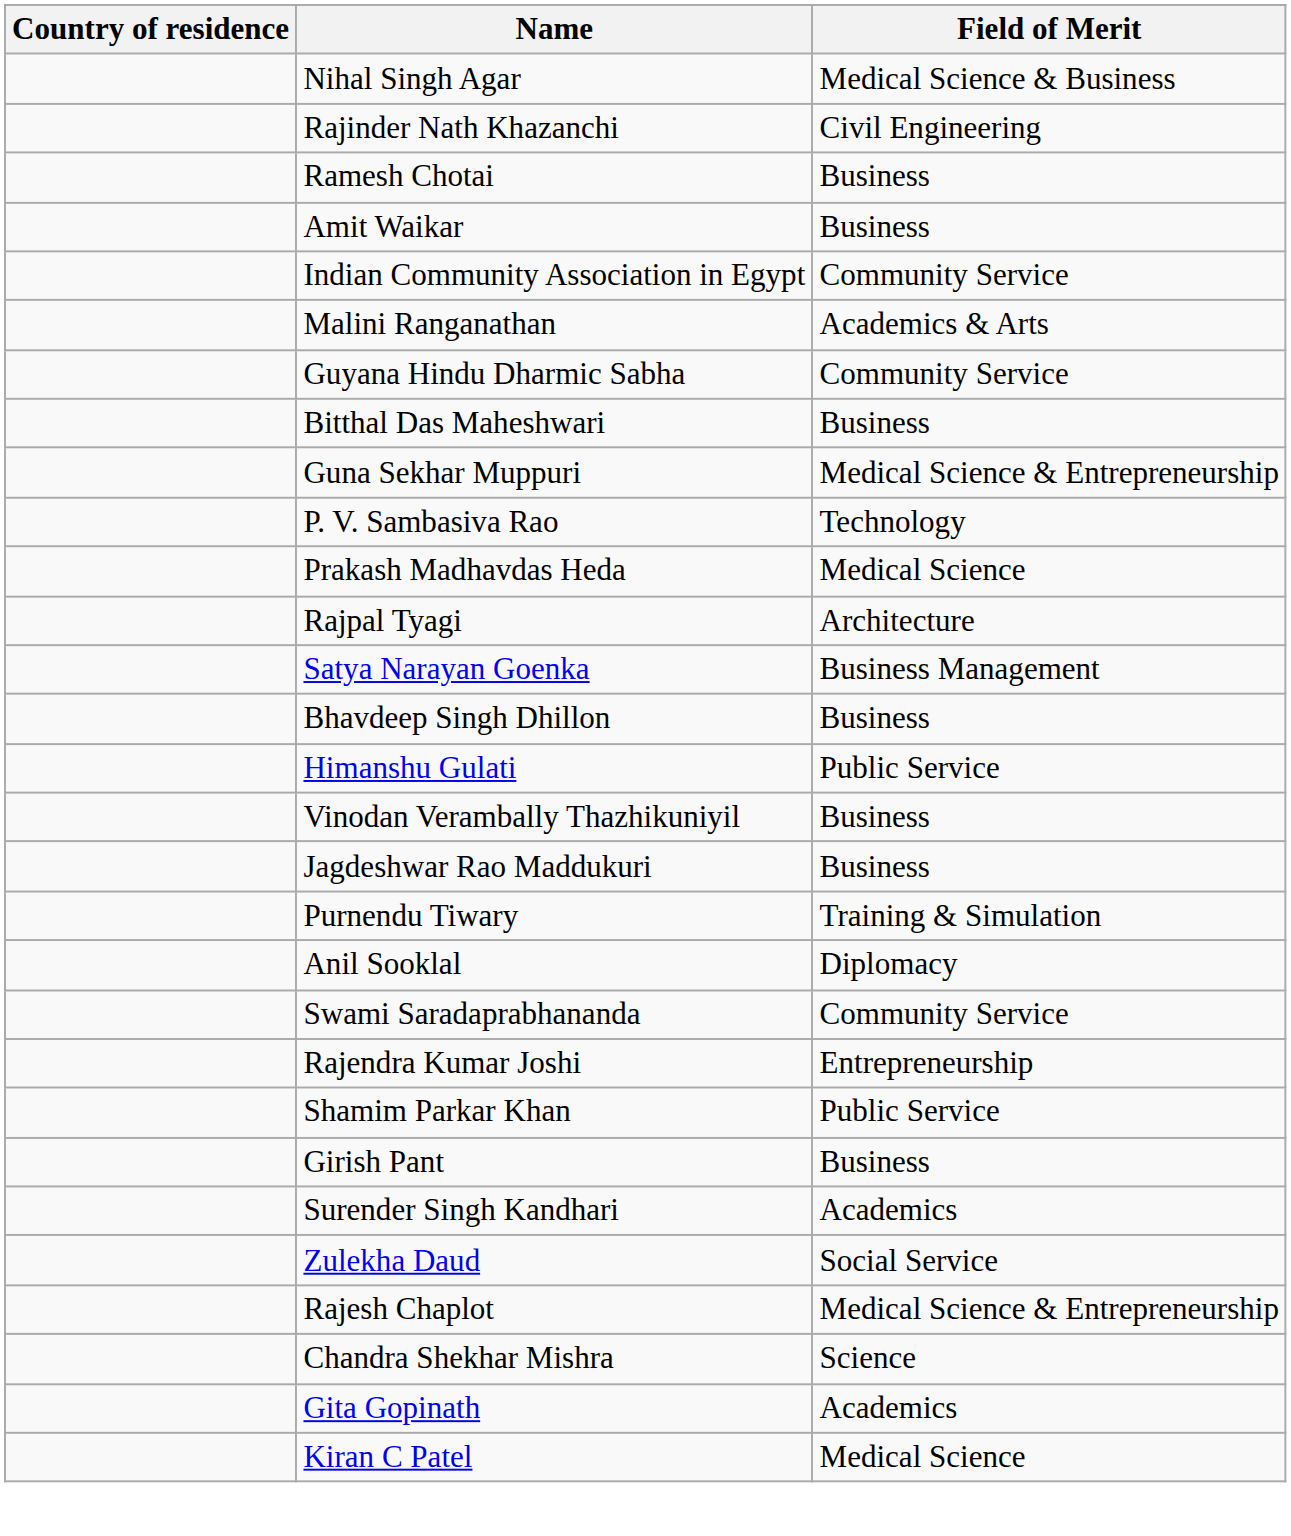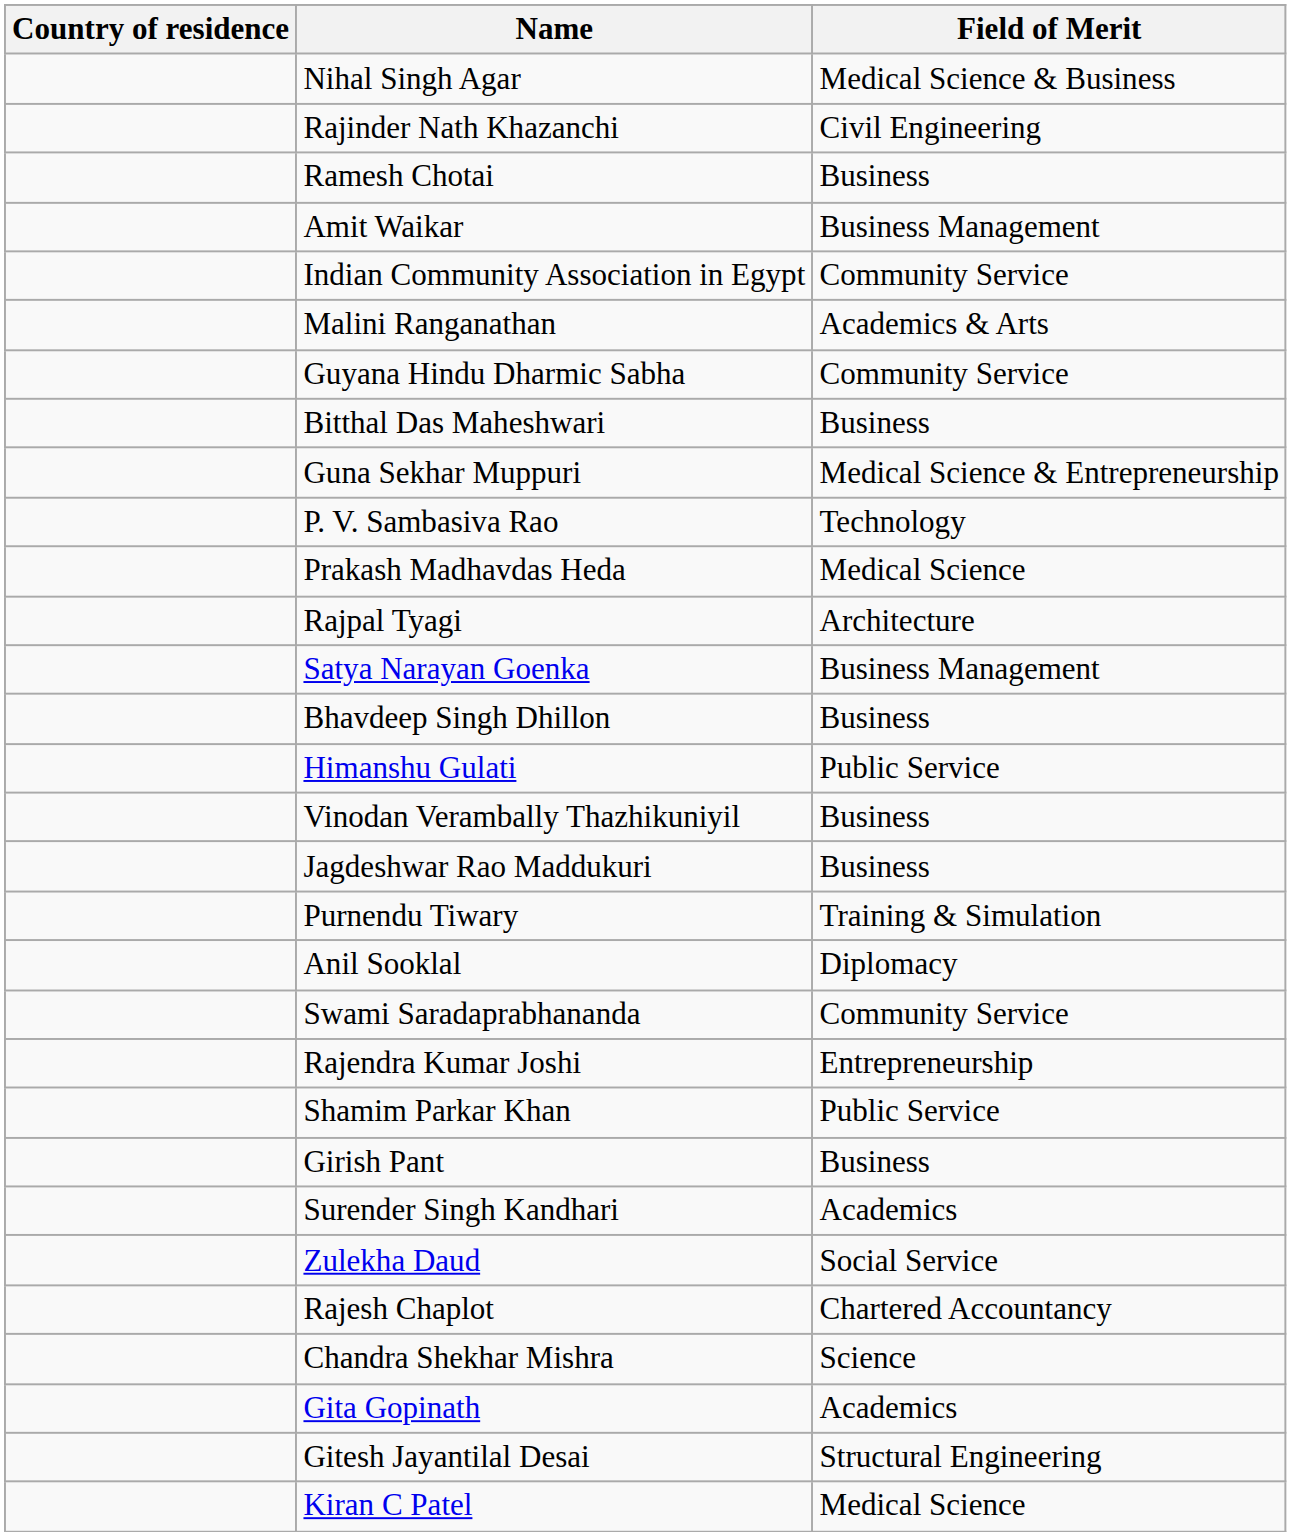Amit Waikar | Field of Merit: Business -> Business Management
Rajesh Chaplot | Field of Merit: Medical Science & Entrepreneurship -> Chartered Accountancy
+ row: Gitesh Jayantilal Desai | Structural Engineering
